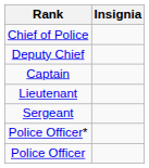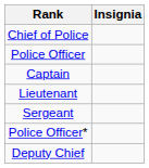rows swapped: Deputy Chief <-> Police Officer
